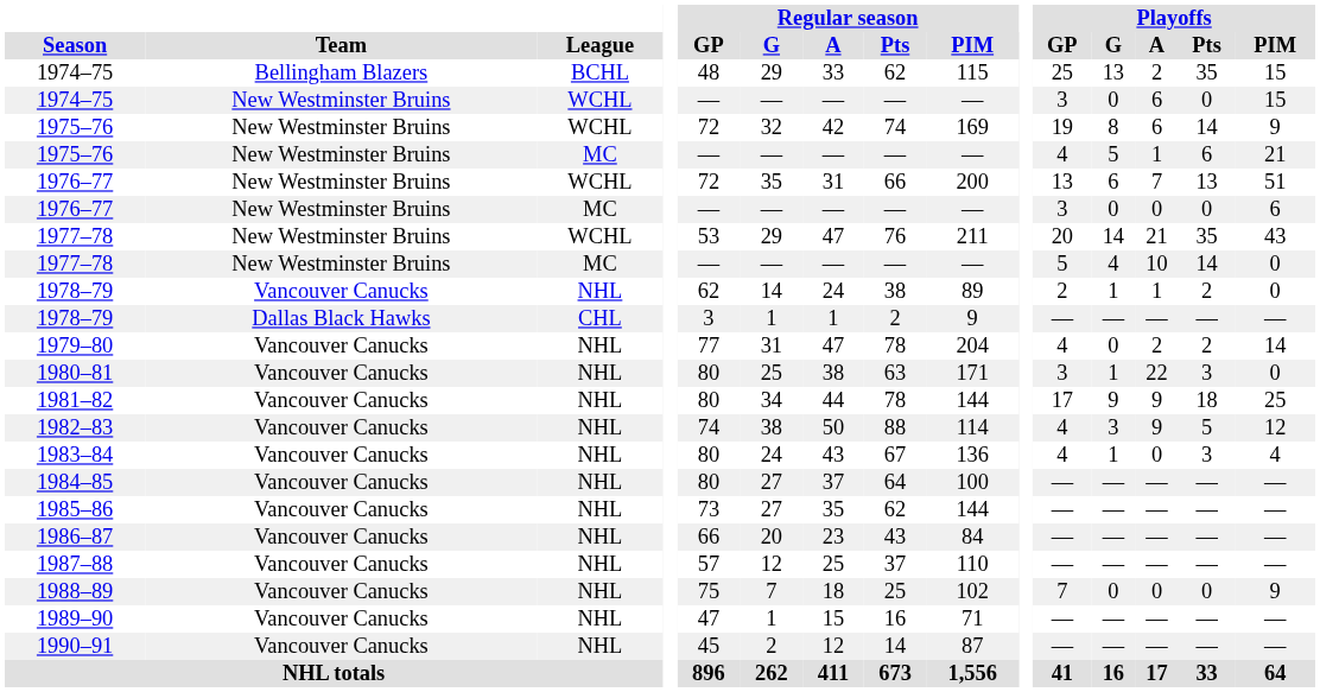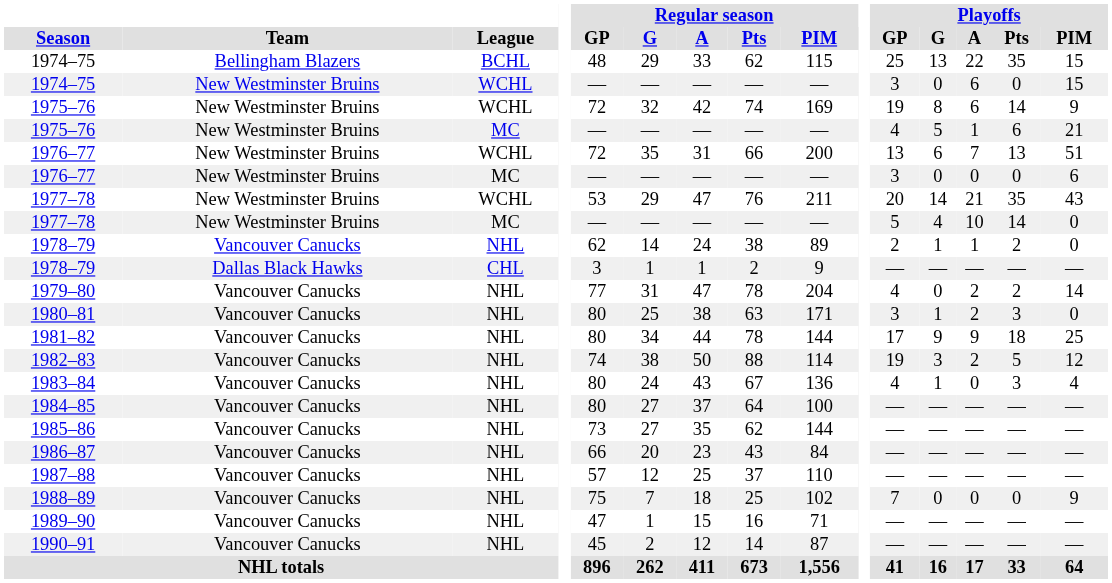1974–75 / BCHL | Playoffs / A: 2 -> 22
1980–81 | Playoffs / A: 22 -> 2
1982–83 | Playoffs / GP: 4 -> 19
1982–83 | Playoffs / A: 9 -> 2
